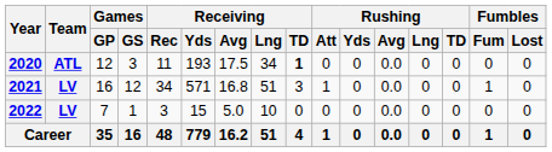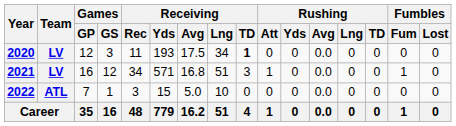2020 | Team: ATL -> LV
2022 | Team: LV -> ATL
